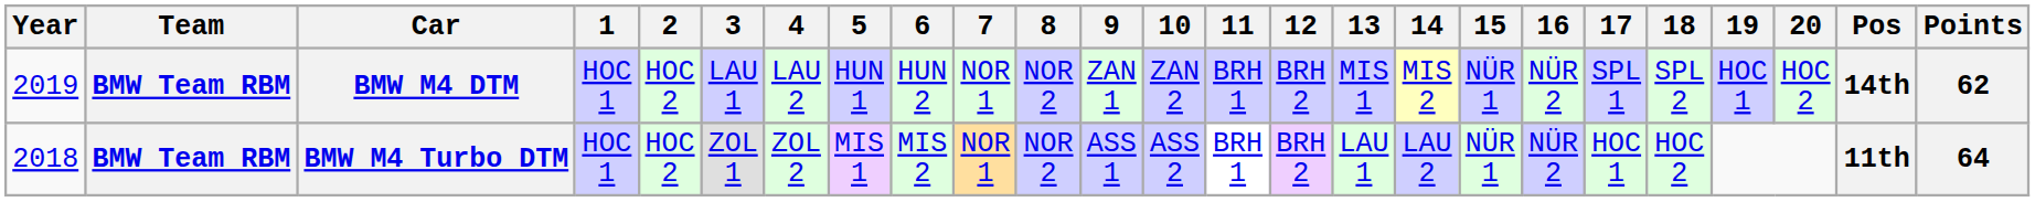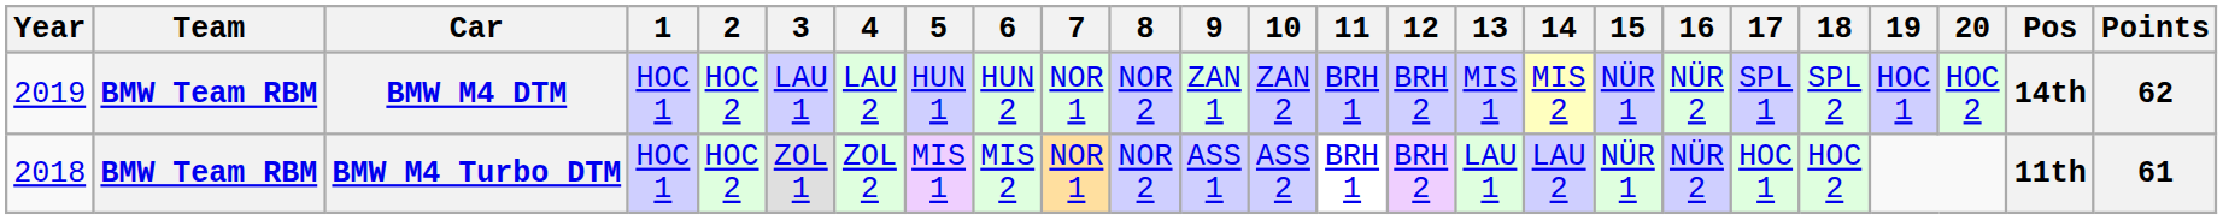BMW M4 Turbo DTM | Points: 64 -> 61
